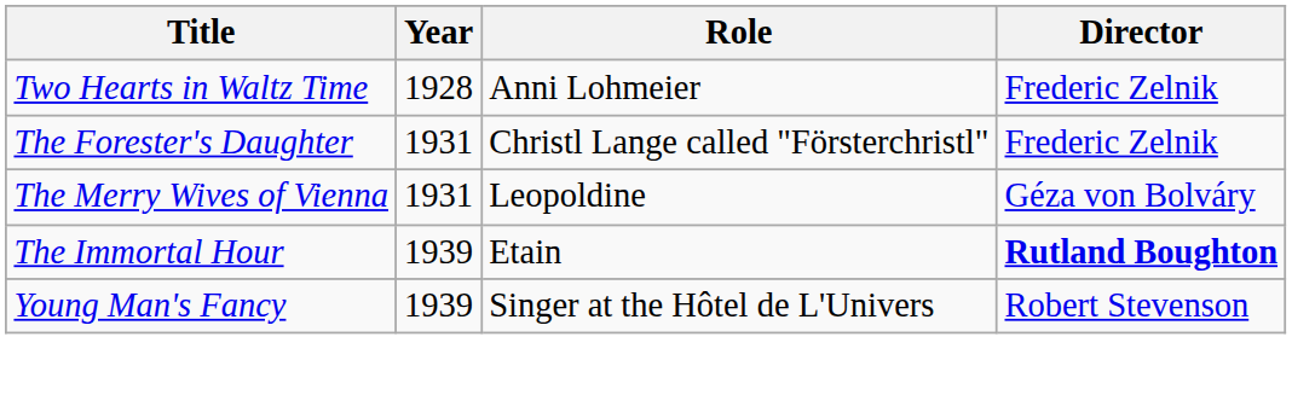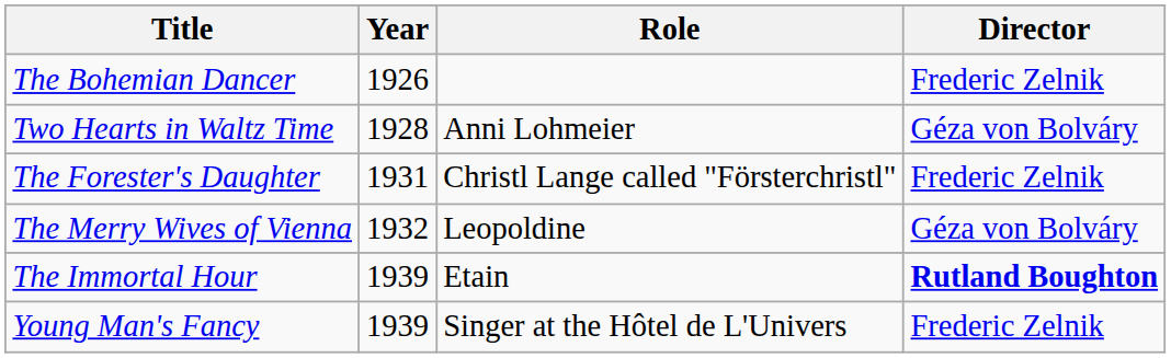+ row: The Bohemian Dancer | 1926 | Frederic Zelnik
Two Hearts in Waltz Time | Director: Frederic Zelnik -> Géza von Bolváry
The Merry Wives of Vienna | Year: 1931 -> 1932
Young Man's Fancy | Director: Robert Stevenson -> Frederic Zelnik
